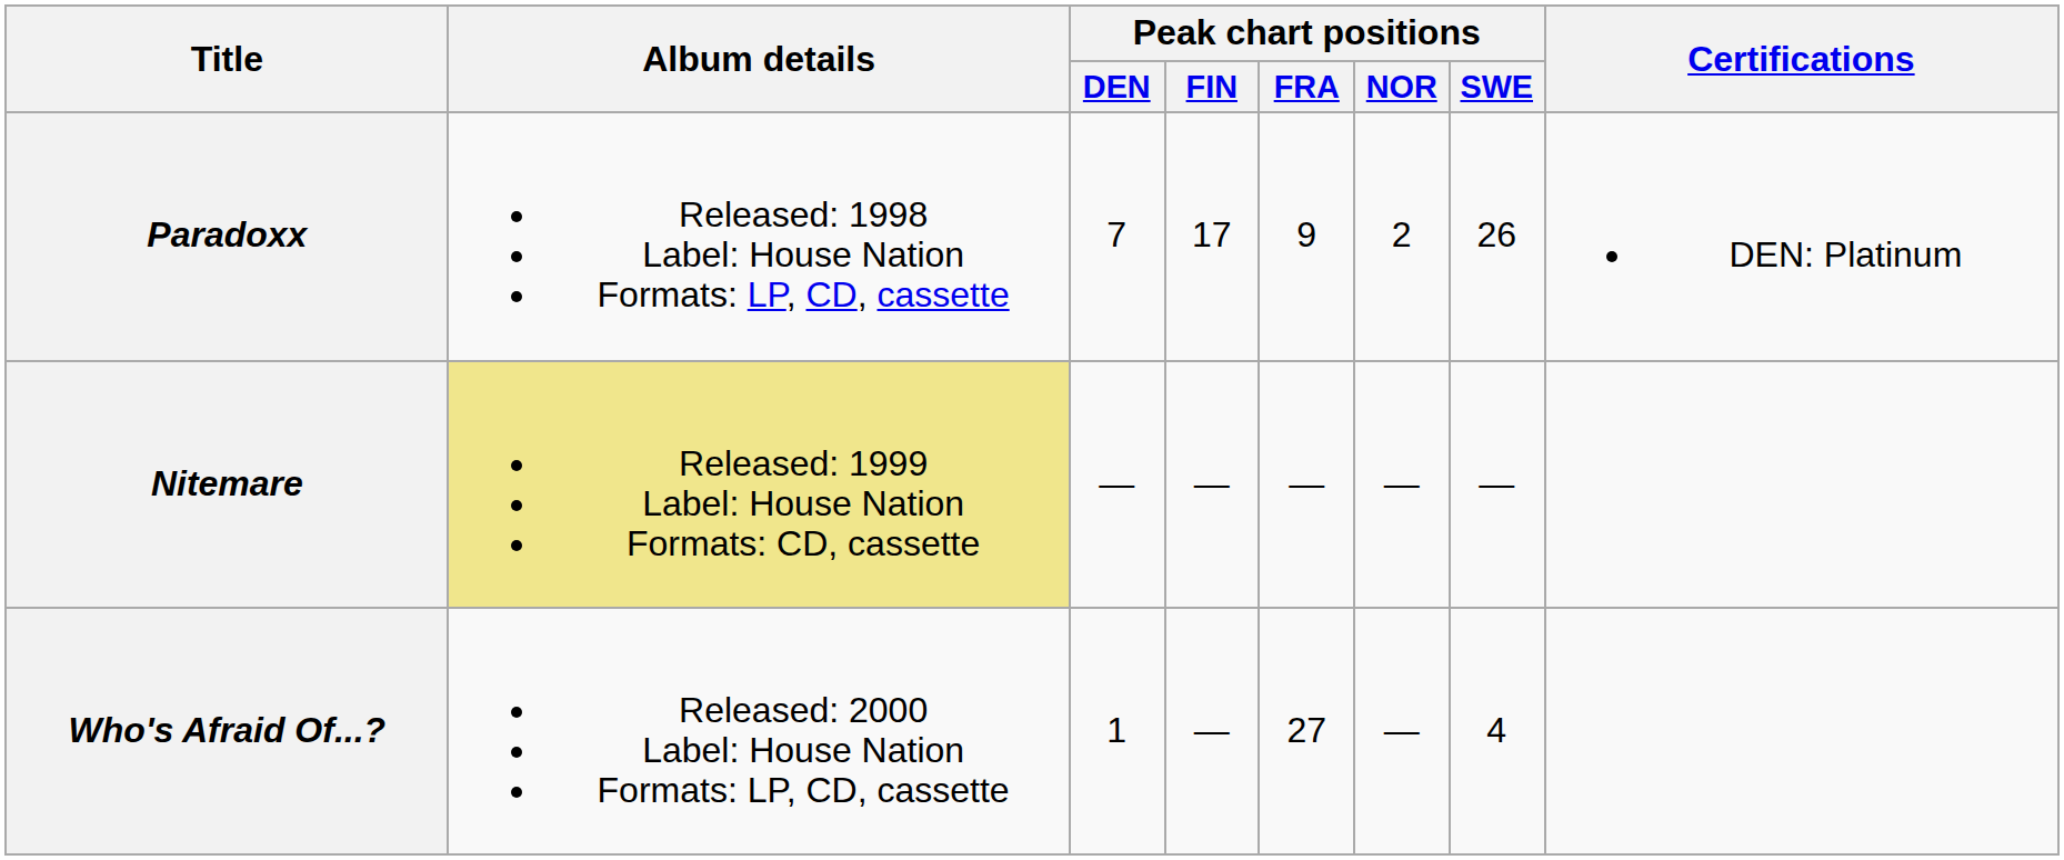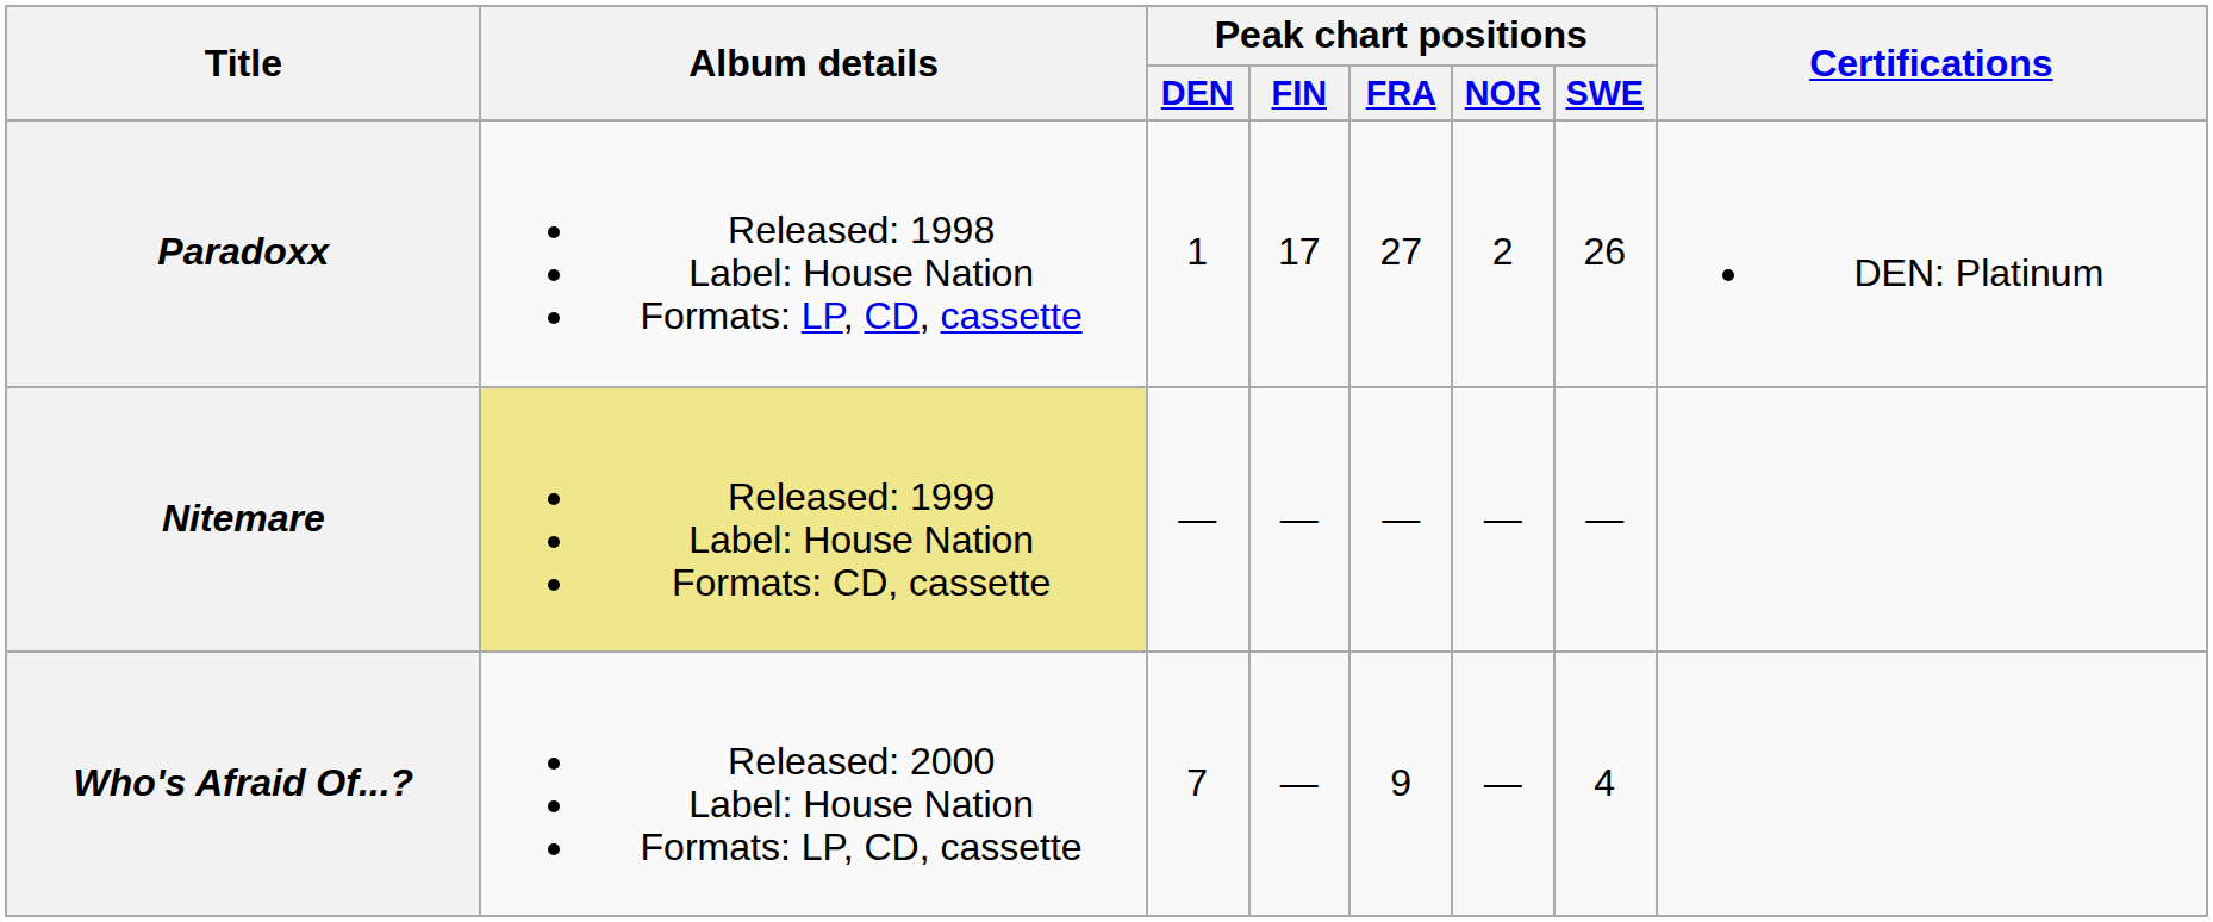Paradoxx | Peak chart positions / DEN: 7 -> 1
Paradoxx | Peak chart positions / FRA: 9 -> 27
Who's Afraid Of...? | Peak chart positions / DEN: 1 -> 7
Who's Afraid Of...? | Peak chart positions / FRA: 27 -> 9
